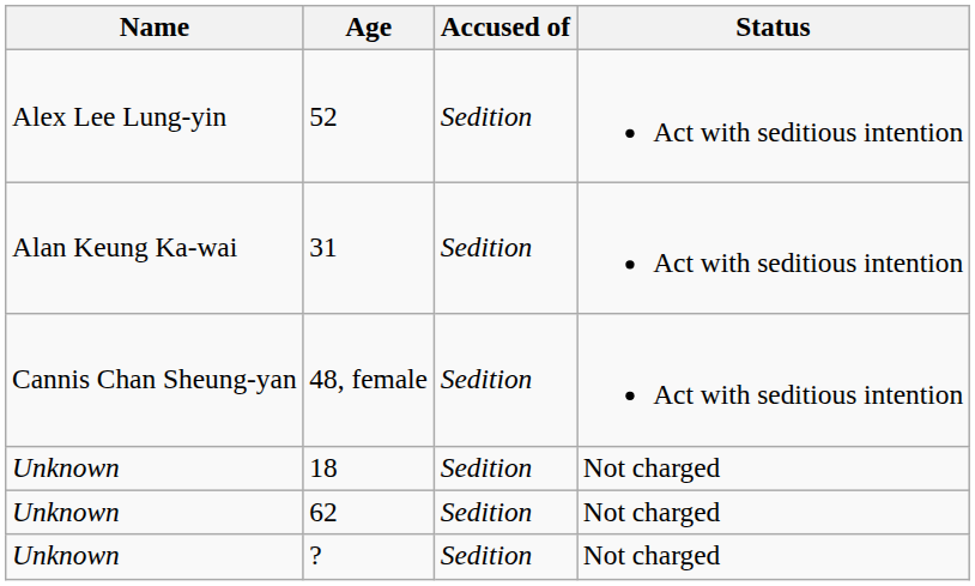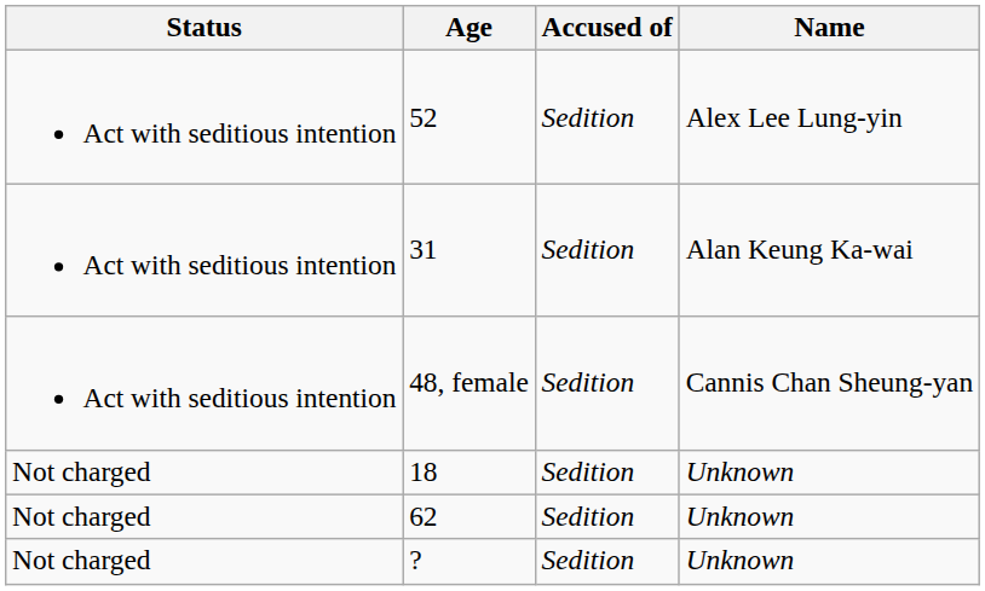columns swapped: Name <-> Status
